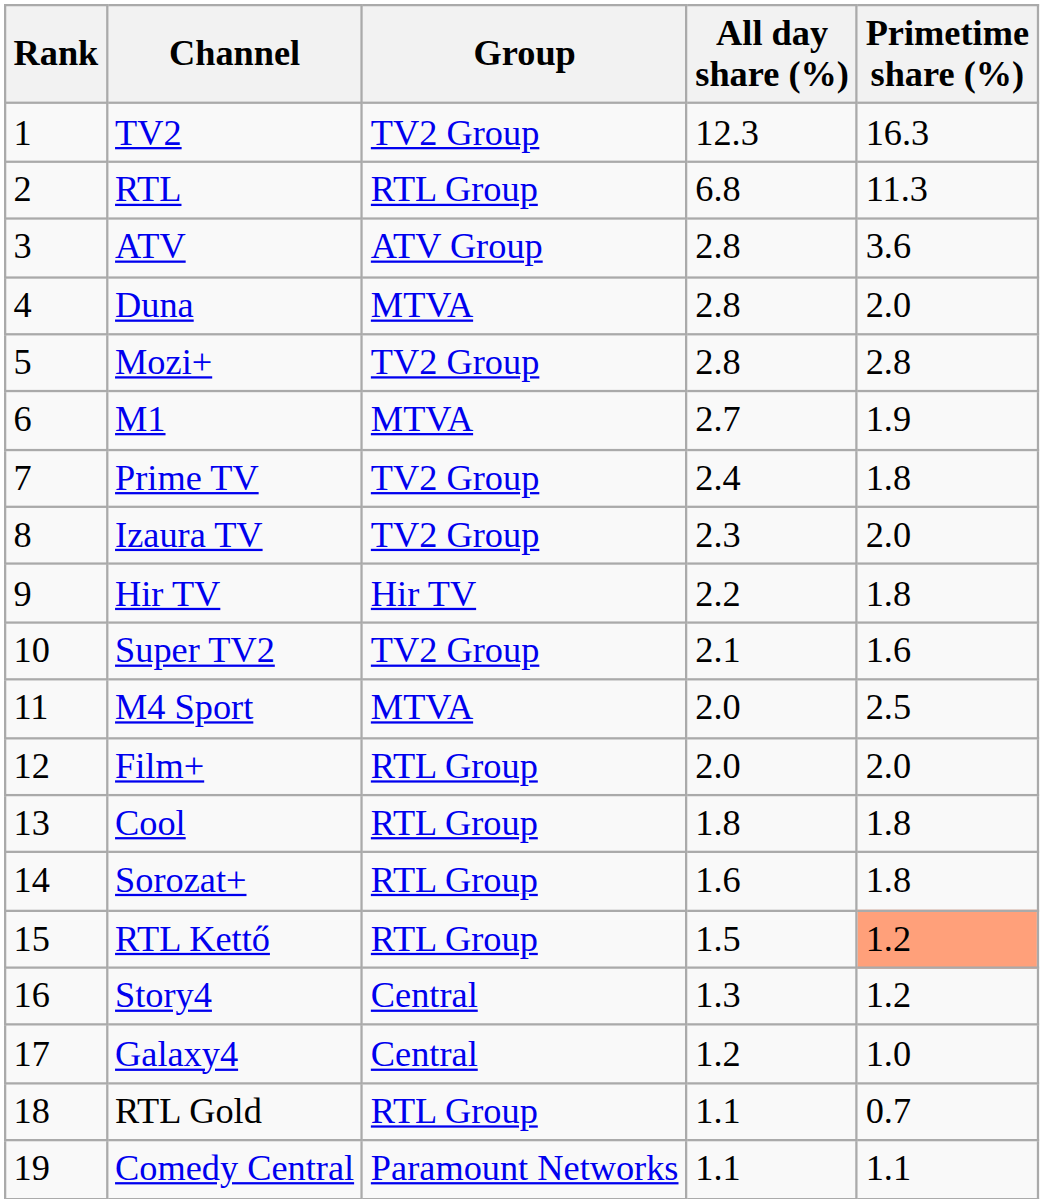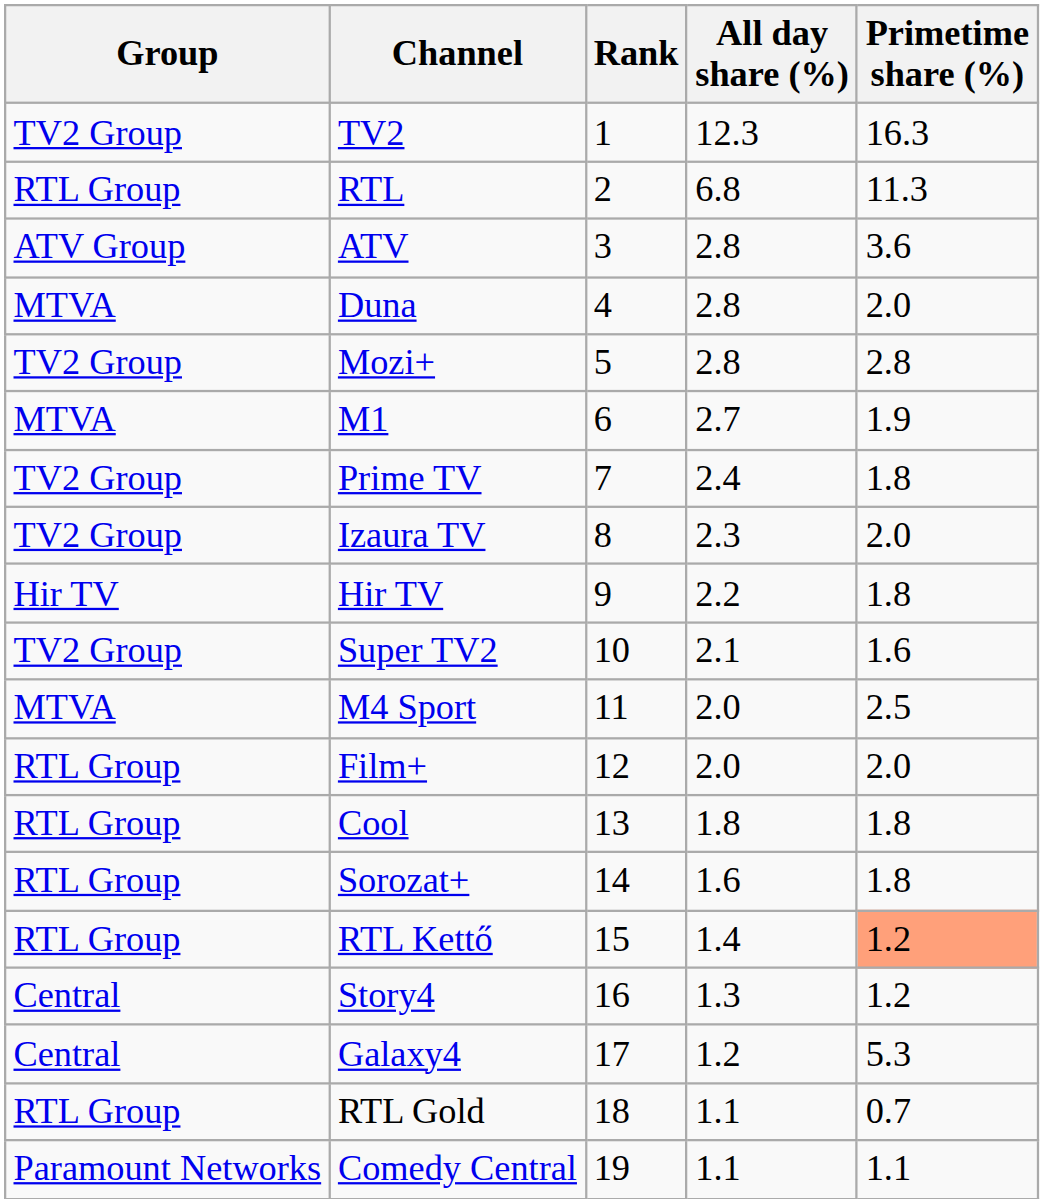columns swapped: Rank <-> Group
RTL Kettő | All day share (%): 1.5 -> 1.4
Galaxy4 | Primetime share (%): 1.0 -> 5.3
